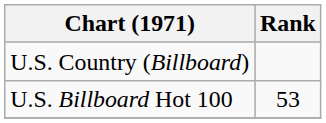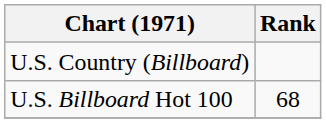U.S. Billboard Hot 100 | Rank: 53 -> 68
